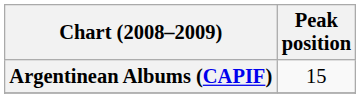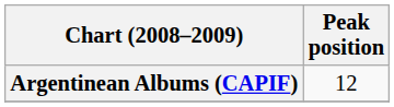Argentinean Albums (CAPIF) | Peak position: 15 -> 12
